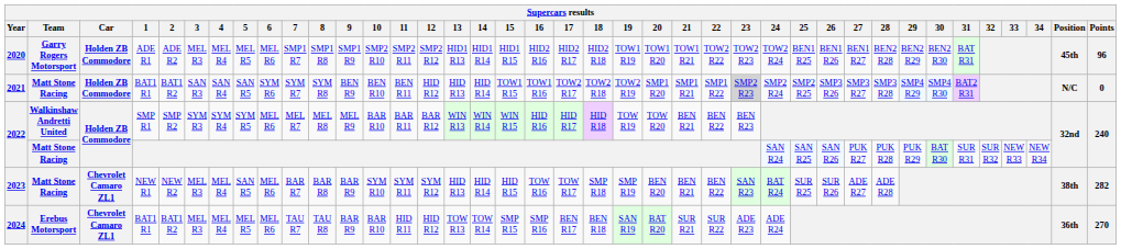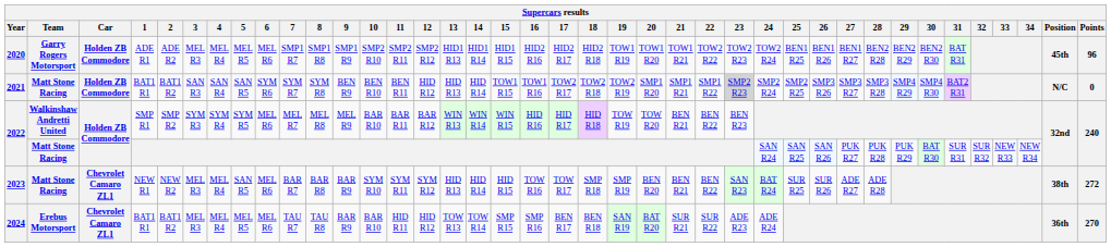2023 | Points: 282 -> 272
